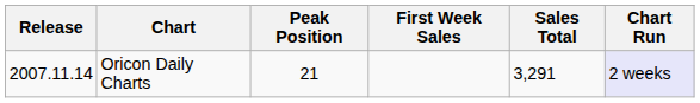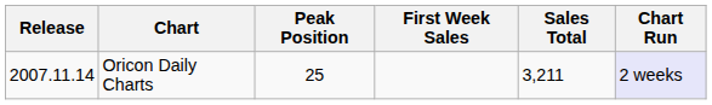Oricon Daily Charts | Peak Position: 21 -> 25
Oricon Daily Charts | Sales Total: 3,291 -> 3,211
